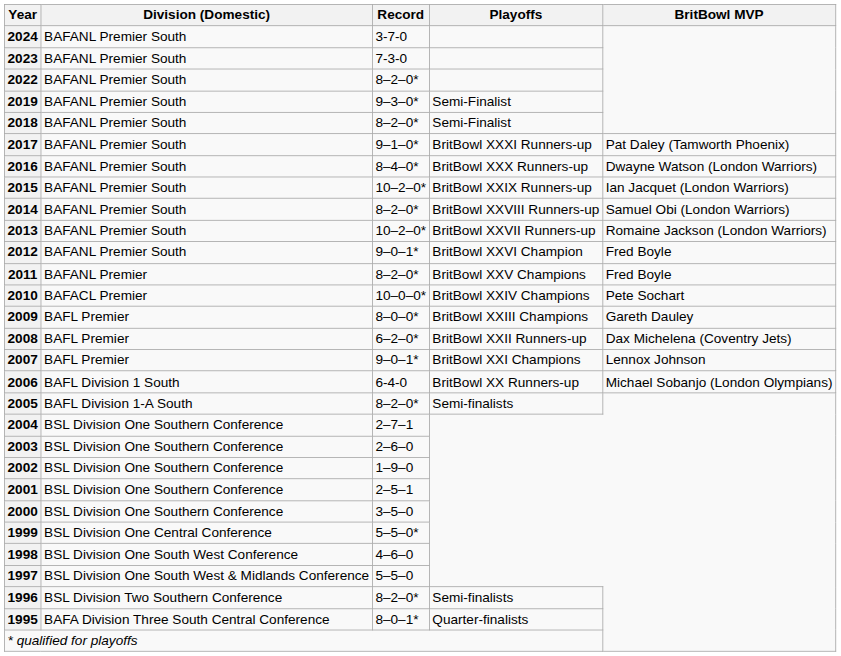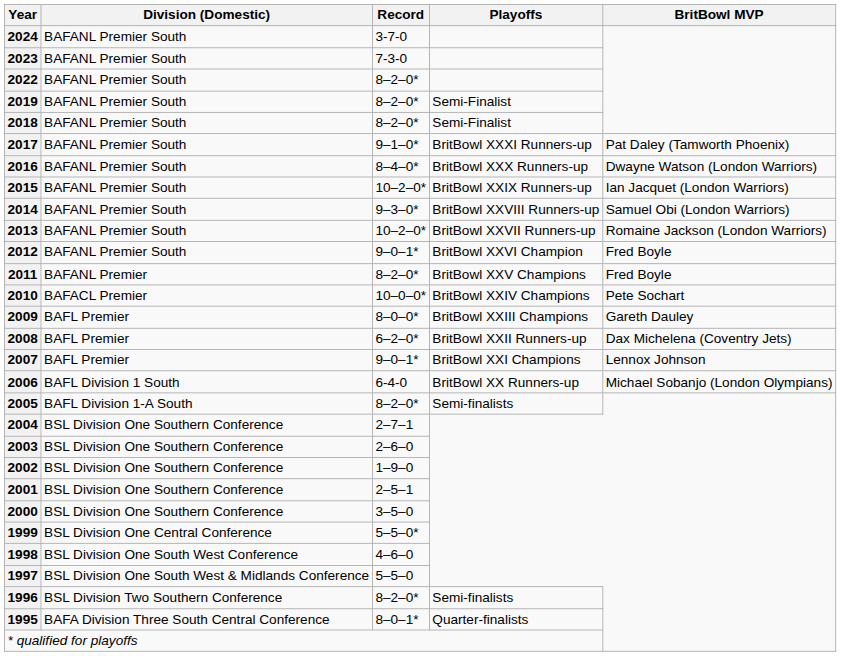2019 | Record: 9–3–0* -> 8–2–0*
2014 | Record: 8–2–0* -> 9–3–0*
